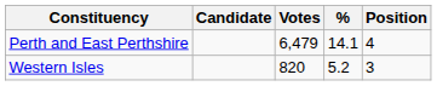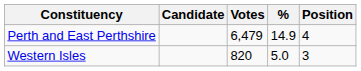Perth and East Perthshire | %: 14.1 -> 14.9
Western Isles | %: 5.2 -> 5.0
